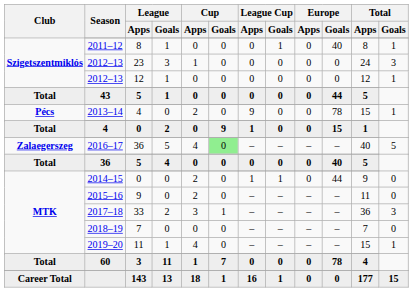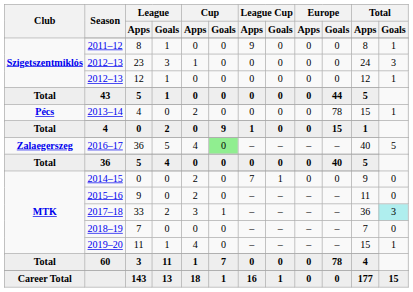2011–12 | League Cup / Apps: 0 -> 9
2011–12 | League Cup / Goals: 1 -> 0
2011–12 | Europe / Goals: 40 -> 0
2013–14 | League Cup / Apps: 9 -> 0
2014–15 | League Cup / Apps: 1 -> 7
2014–15 | Europe / Goals: 44 -> 0
2017–18 | Total / Goals: no background -> paleturquoise background
